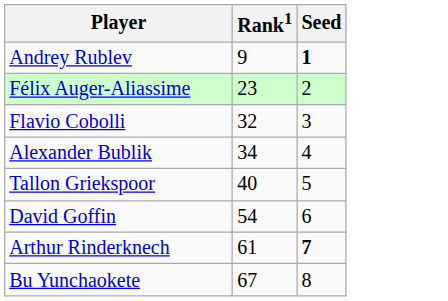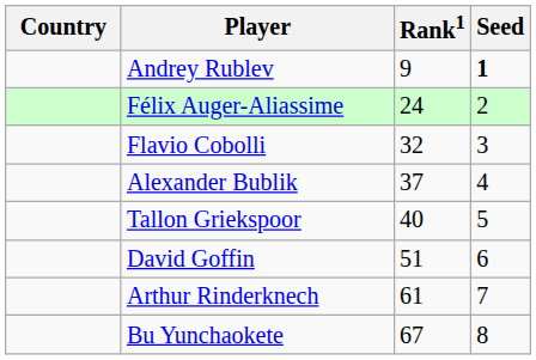+ column: Country
Félix Auger-Aliassime | Rank1: 23 -> 24
Alexander Bublik | Rank1: 34 -> 37
David Goffin | Rank1: 54 -> 51
Arthur Rinderknech | Seed: bold -> normal
